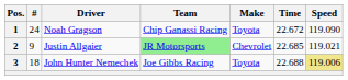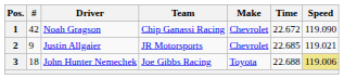1 | #: 24 -> 42
1 | Make: Toyota -> Chevrolet
2 | Team: lightgreen background -> no background
